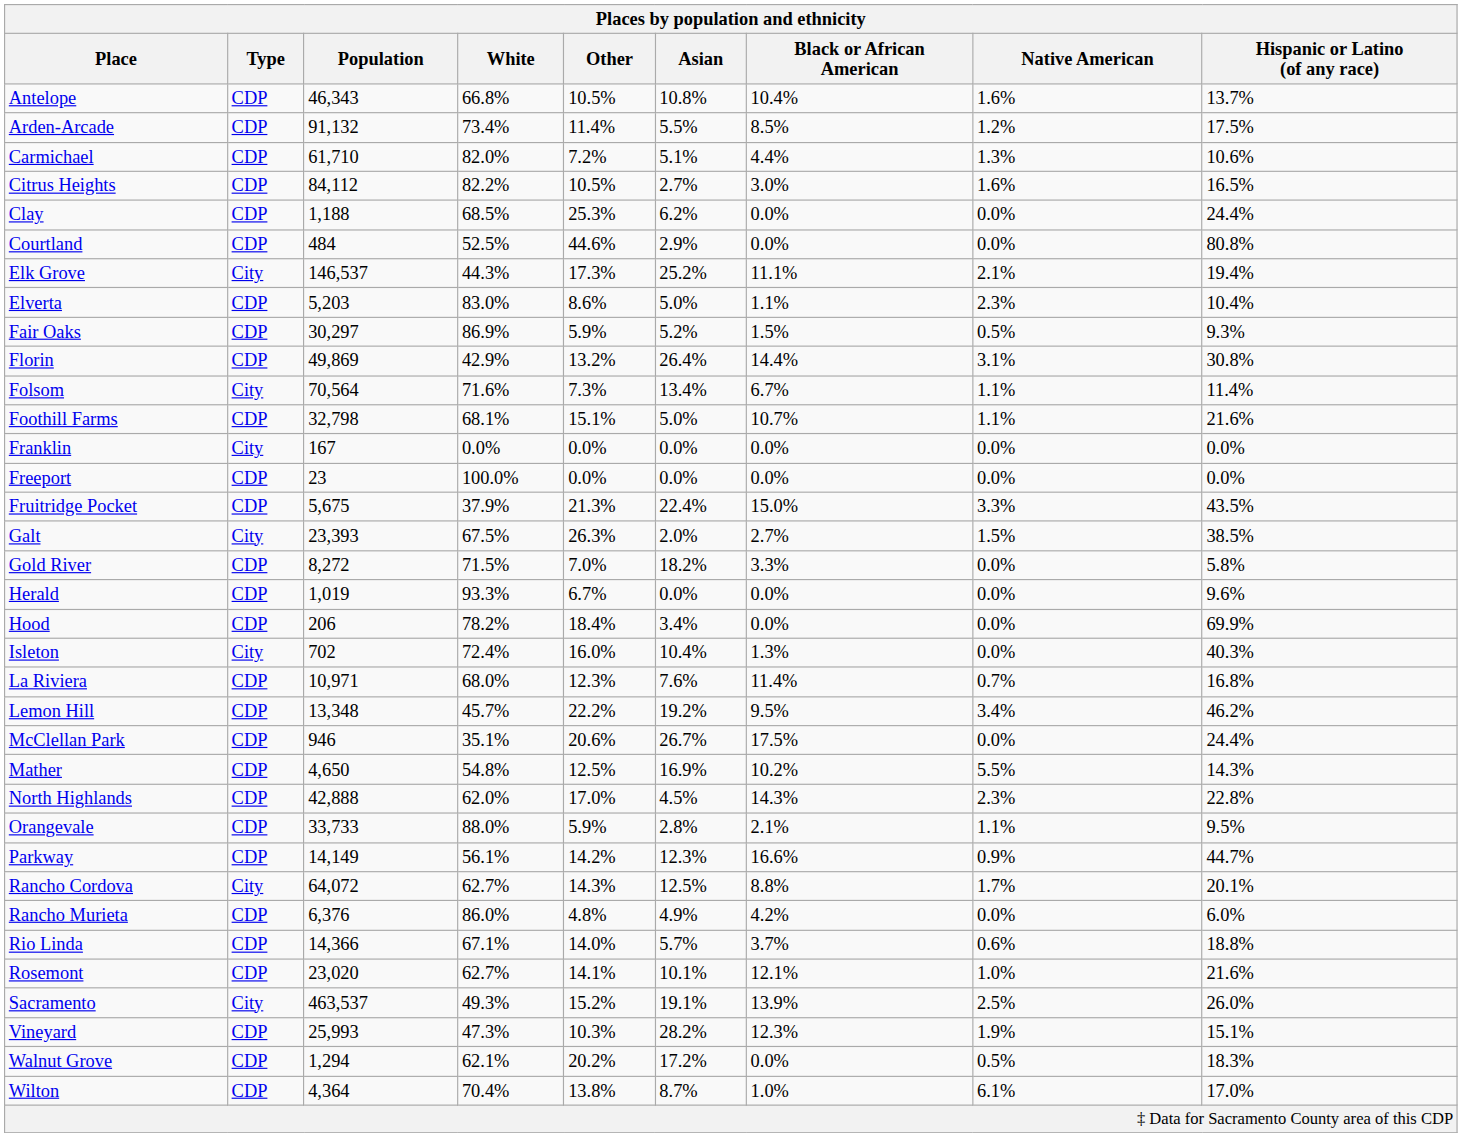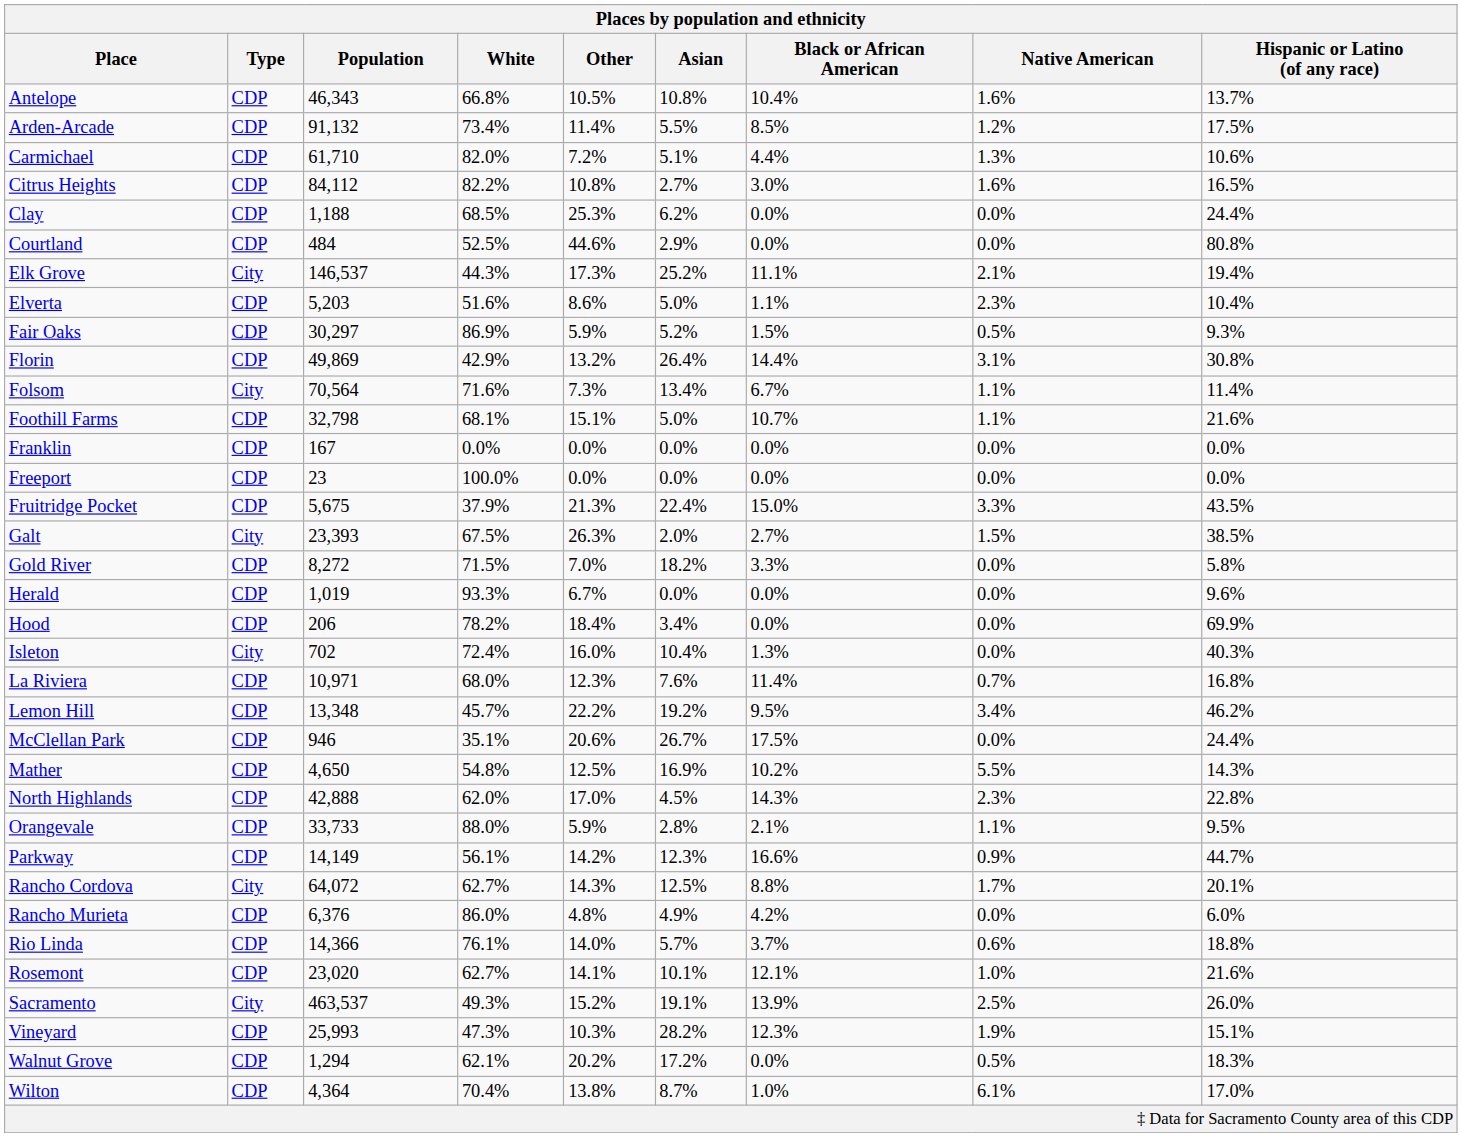Citrus Heights | Other: 10.5% -> 10.8%
Elverta | White: 83.0% -> 51.6%
Franklin | Type: City -> CDP
Rio Linda | White: 67.1% -> 76.1%
